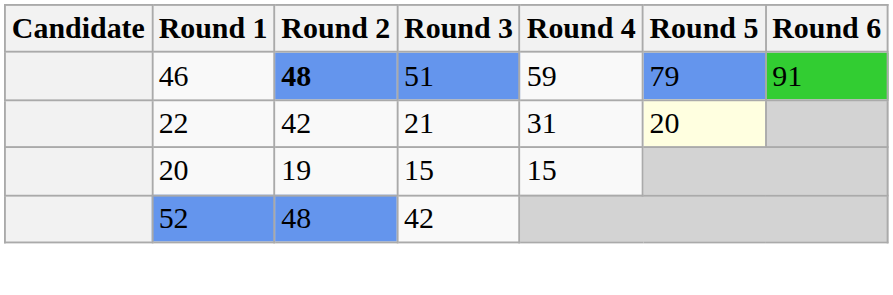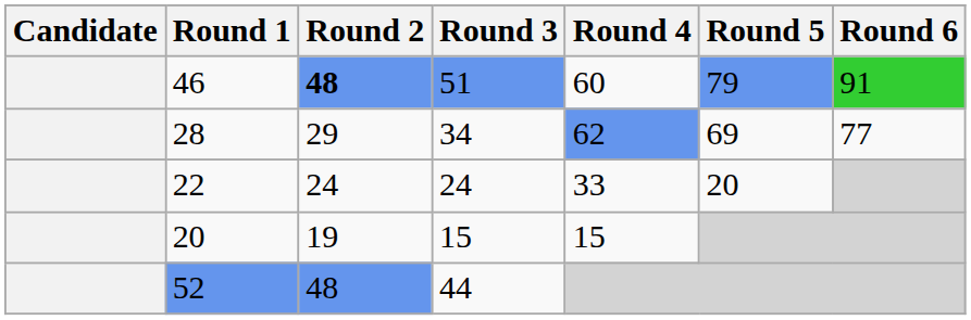46 | Round 4: 59 -> 60
+ row: 28 | 29 | 34 | 62 | 69 | 77
22 | Round 2: 42 -> 24
22 | Round 3: 21 -> 24
22 | Round 4: 31 -> 33
22 | Round 5: lightyellow background -> no background
52 | Round 3: 42 -> 44
